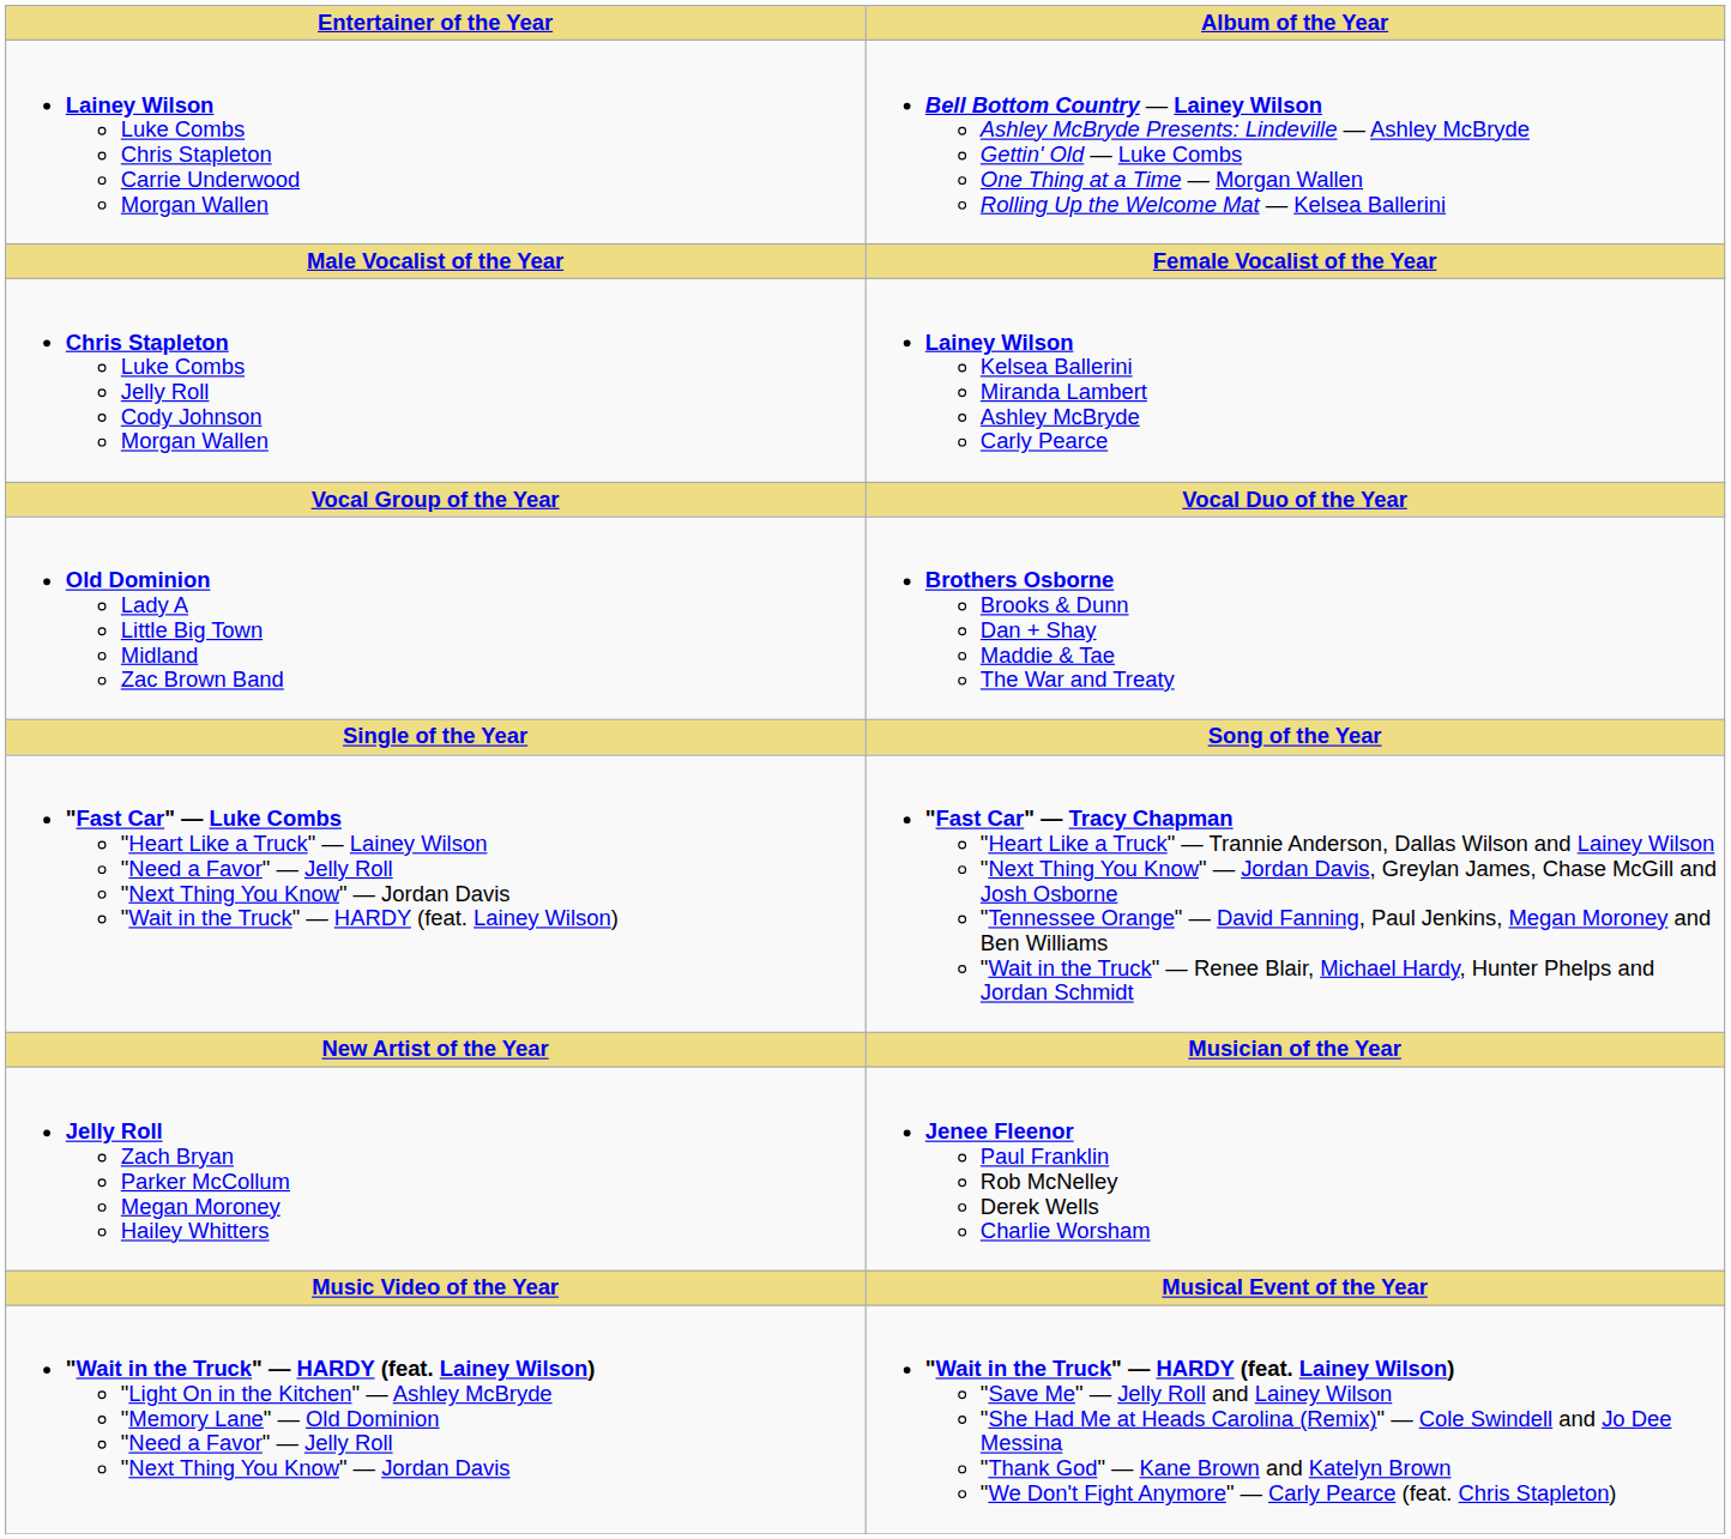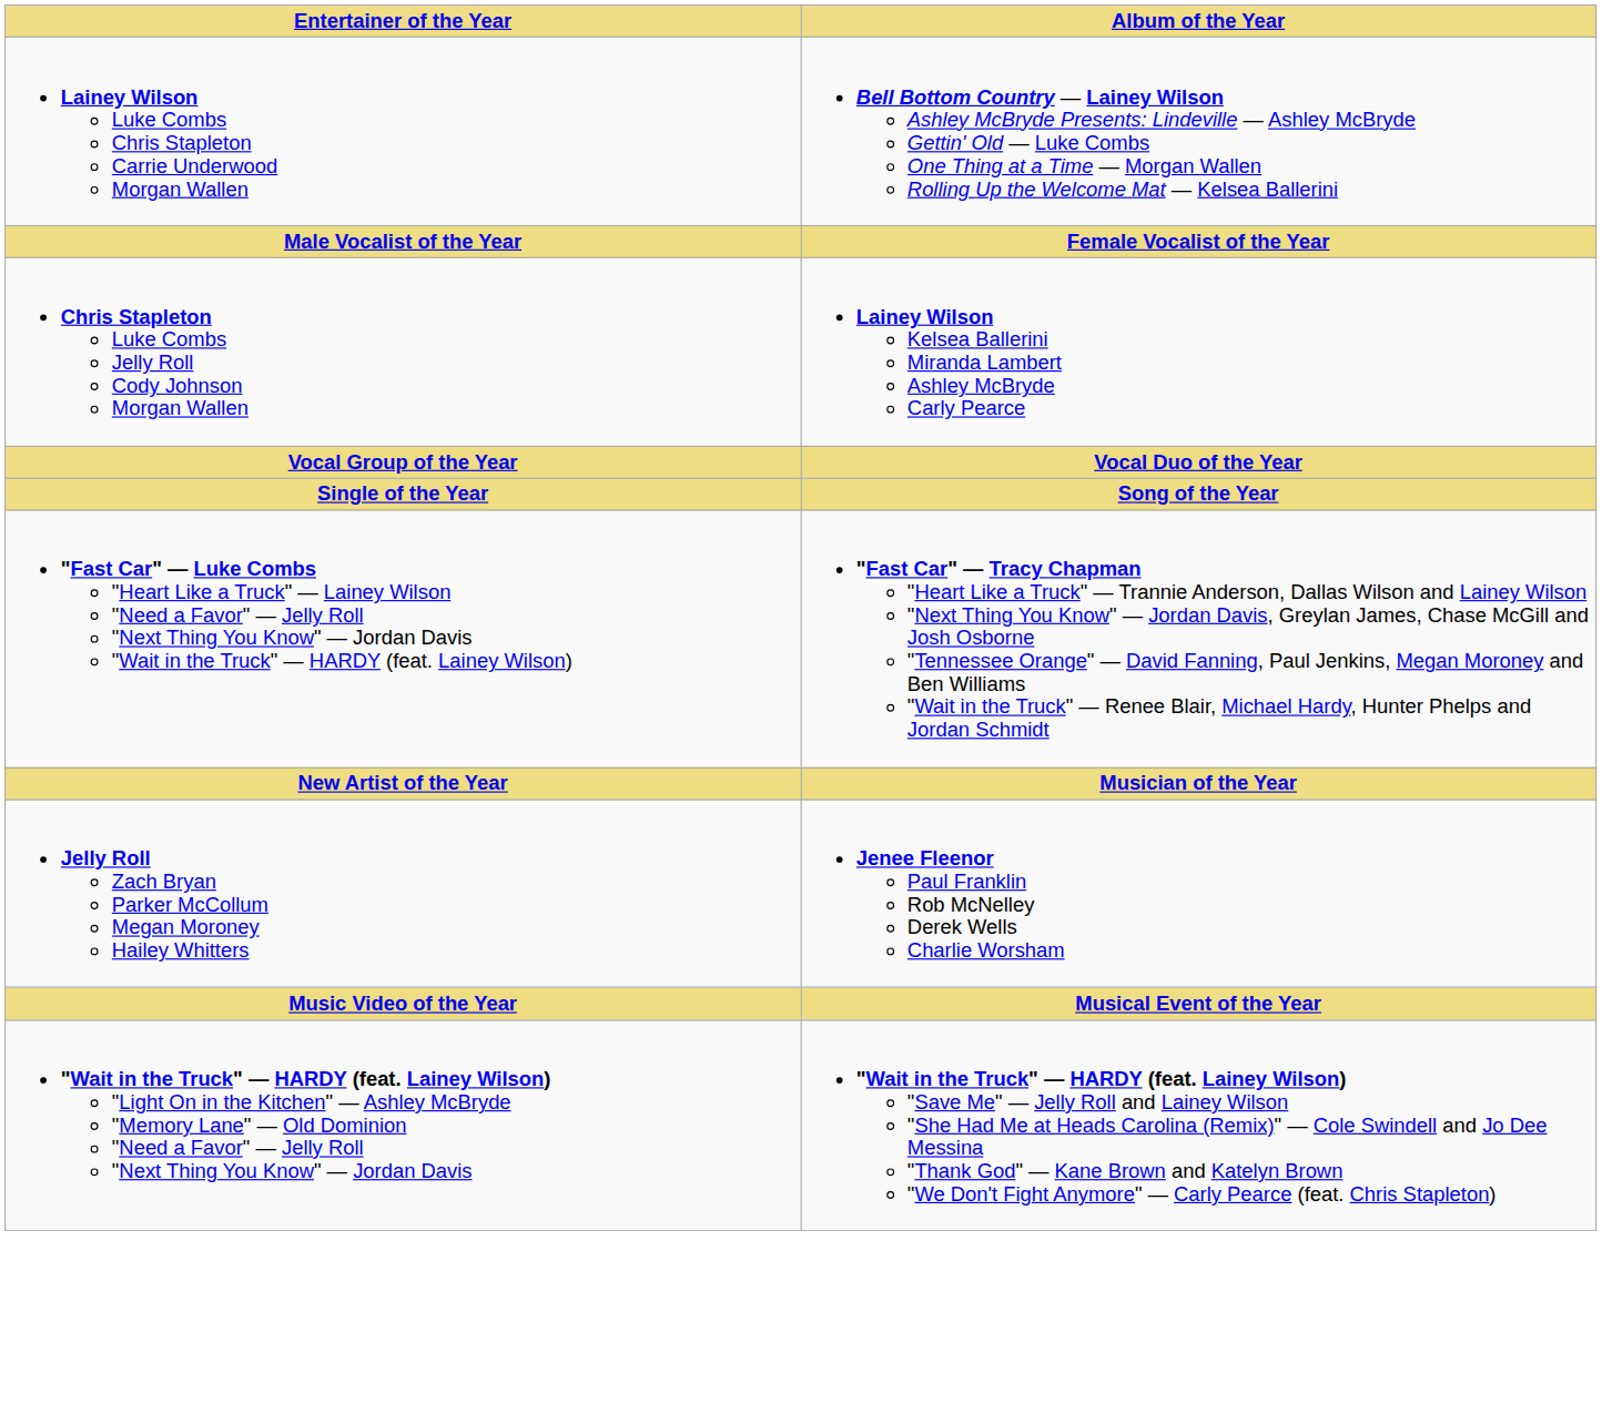- row: Old Dominion Lady A Little Big Town Midland Zac Brown Band | Brothers Osborne Brooks & Dunn Dan + Shay Maddie & Tae The War and Treaty
